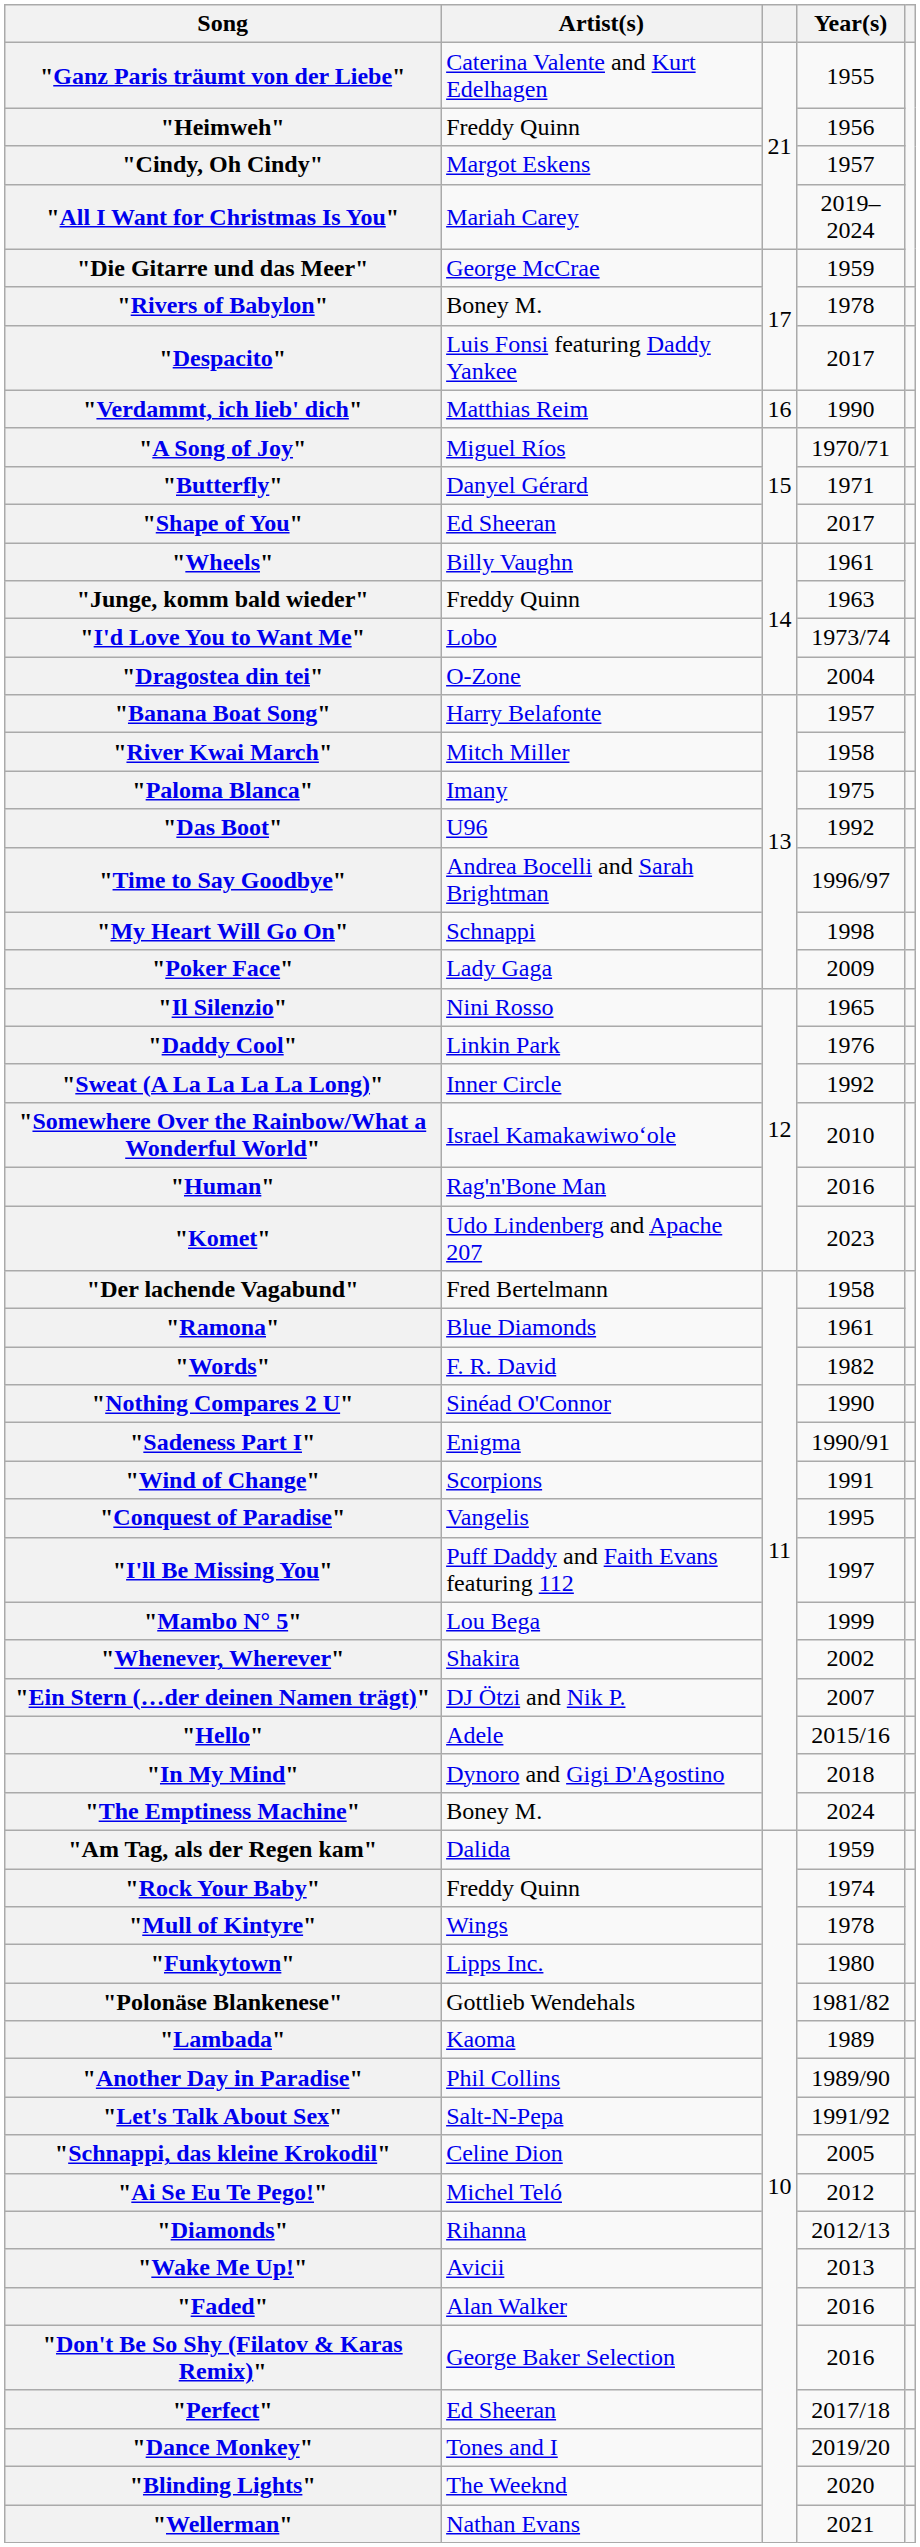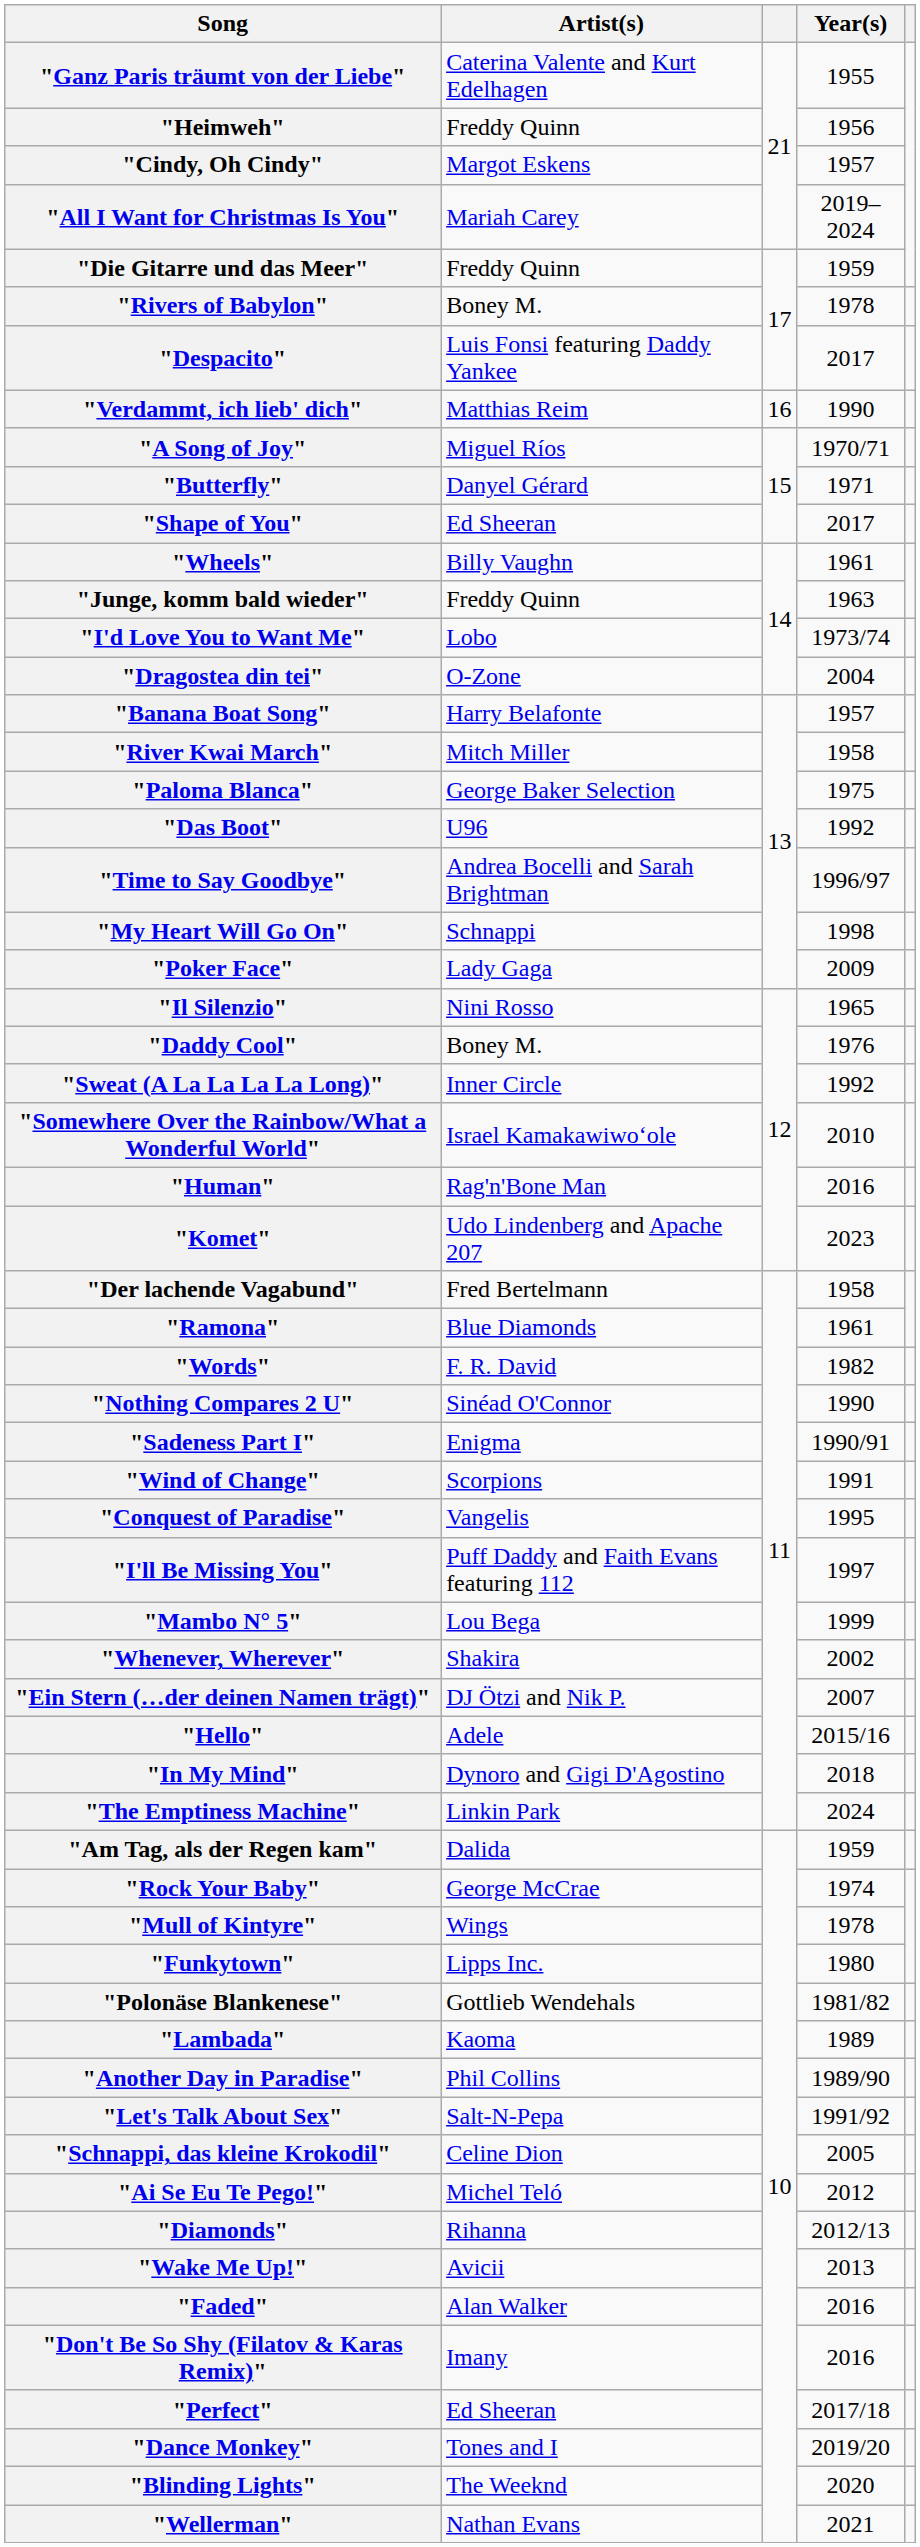"Die Gitarre und das Meer" | Artist(s): George McCrae -> Freddy Quinn
"Paloma Blanca" | Artist(s): Imany -> George Baker Selection
"Daddy Cool" | Artist(s): Linkin Park -> Boney M.
"The Emptiness Machine" | Artist(s): Boney M. -> Linkin Park
"Rock Your Baby" | Artist(s): Freddy Quinn -> George McCrae
"Don't Be So Shy (Filatov & Karas Remix)" | Artist(s): George Baker Selection -> Imany
